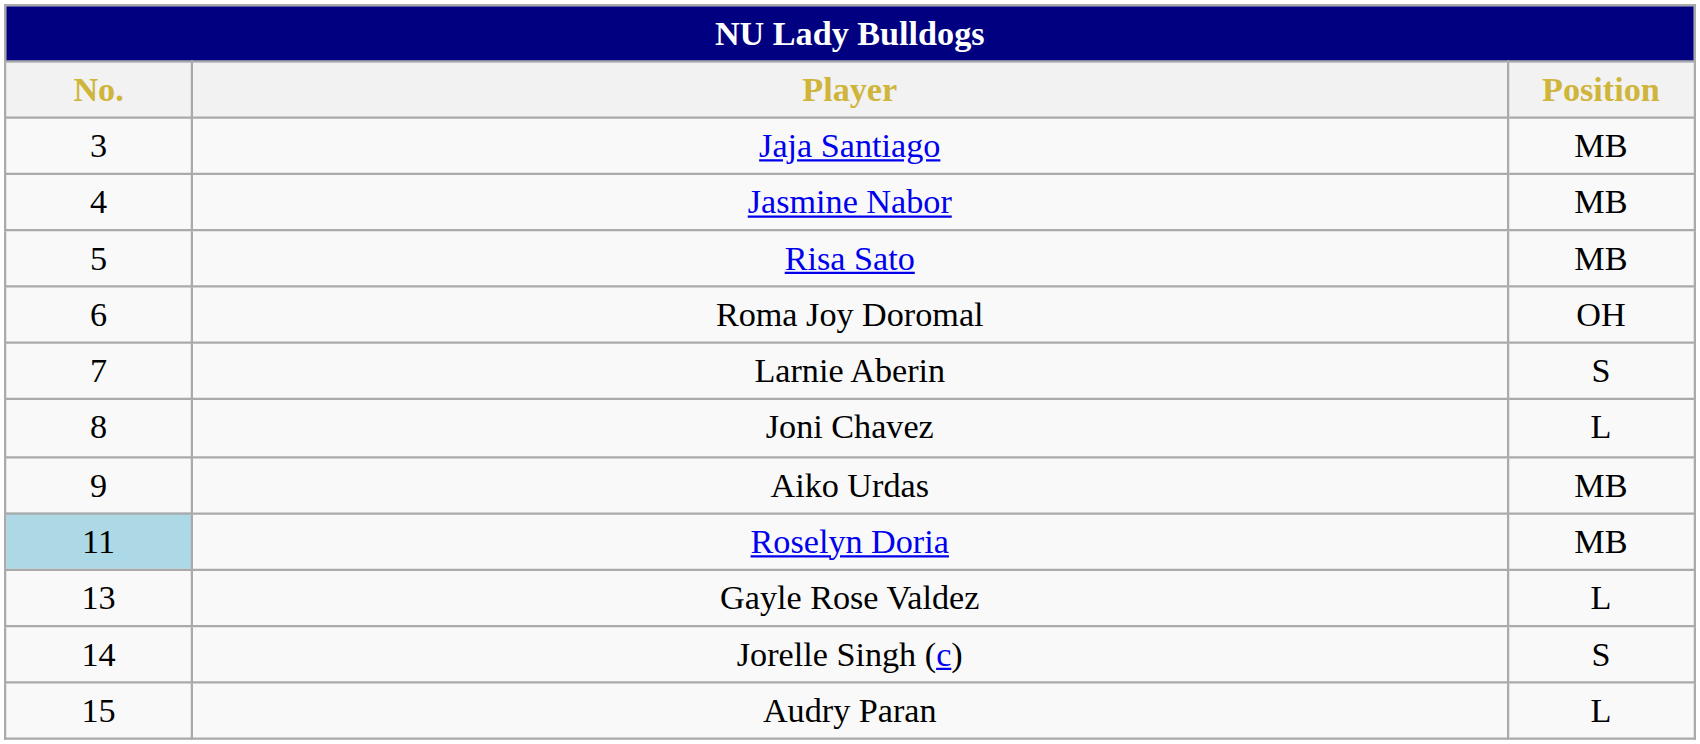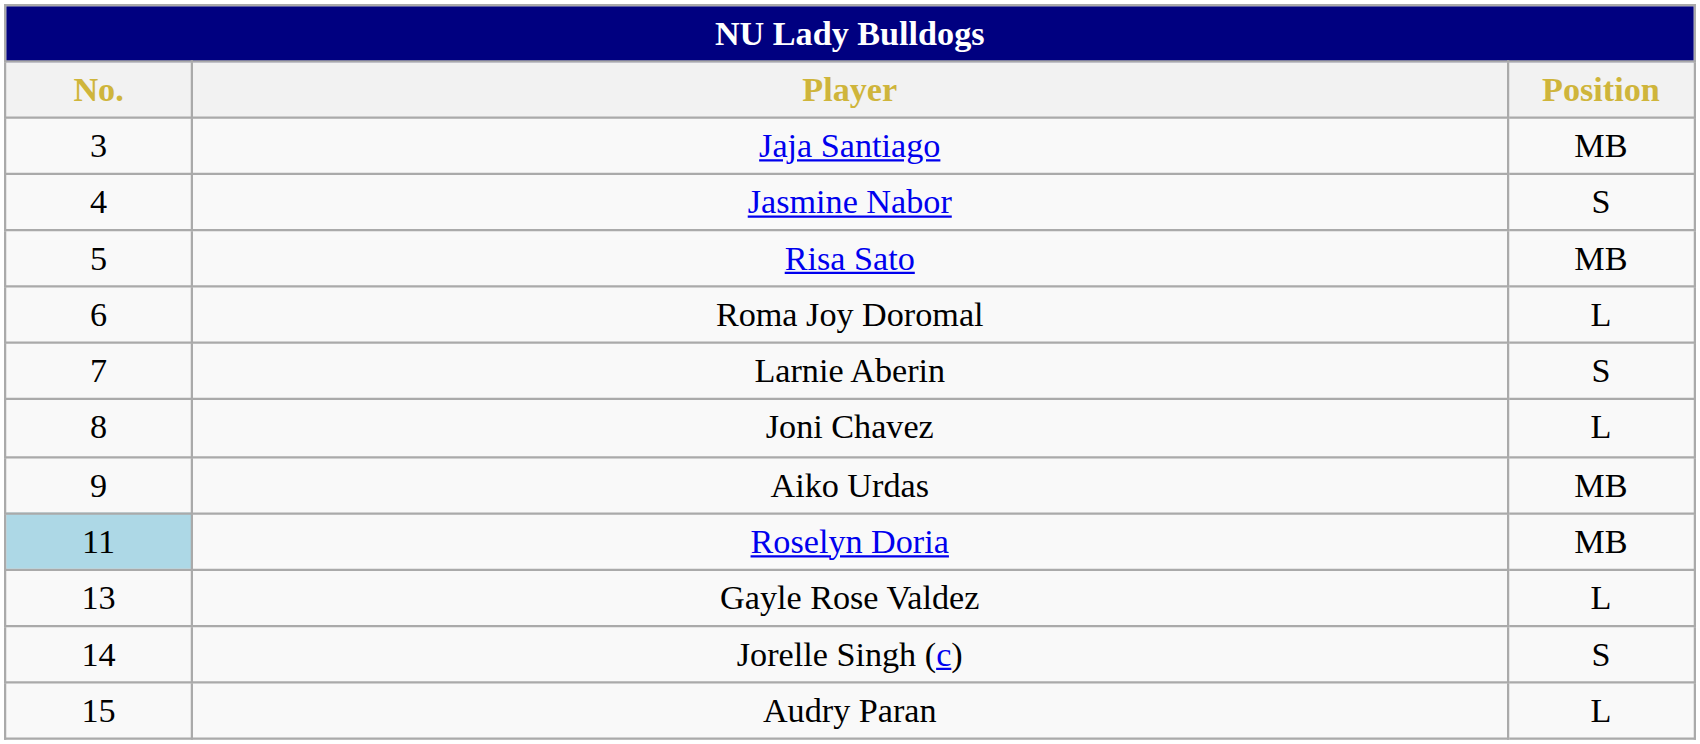Jasmine Nabor | Position: MB -> S
Roma Joy Doromal | Position: OH -> L
